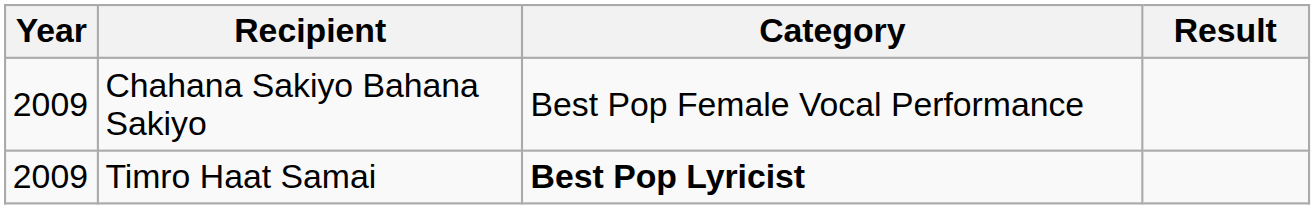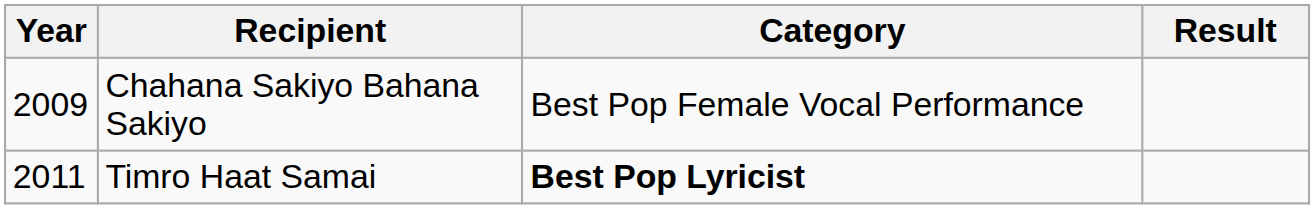Timro Haat Samai | Year: 2009 -> 2011
